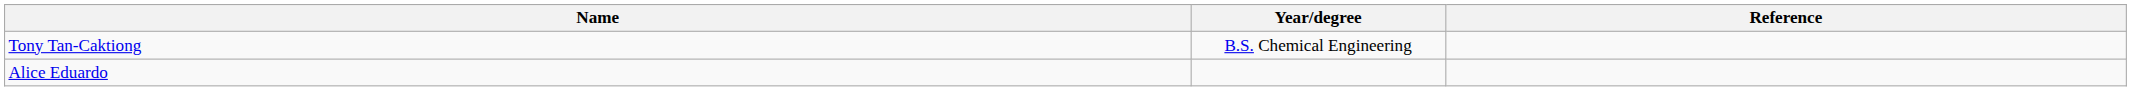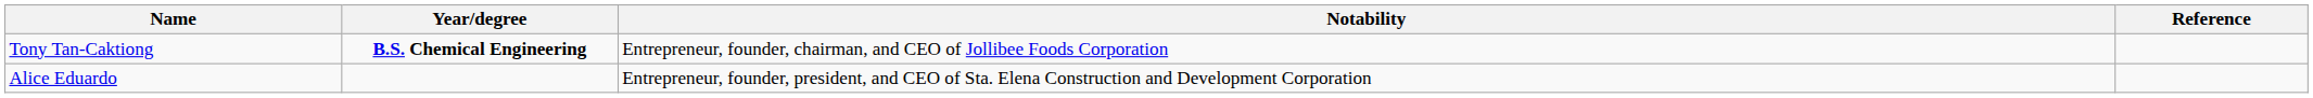+ column: Notability | Entrepreneur, founder, chairman, and CEO of Jollibee Foods Corporation | Entrepreneur, founder, president, and CEO of Sta. Elena Construction and Development Corporation
Tony Tan-Caktiong | Year/degree: normal -> bold
